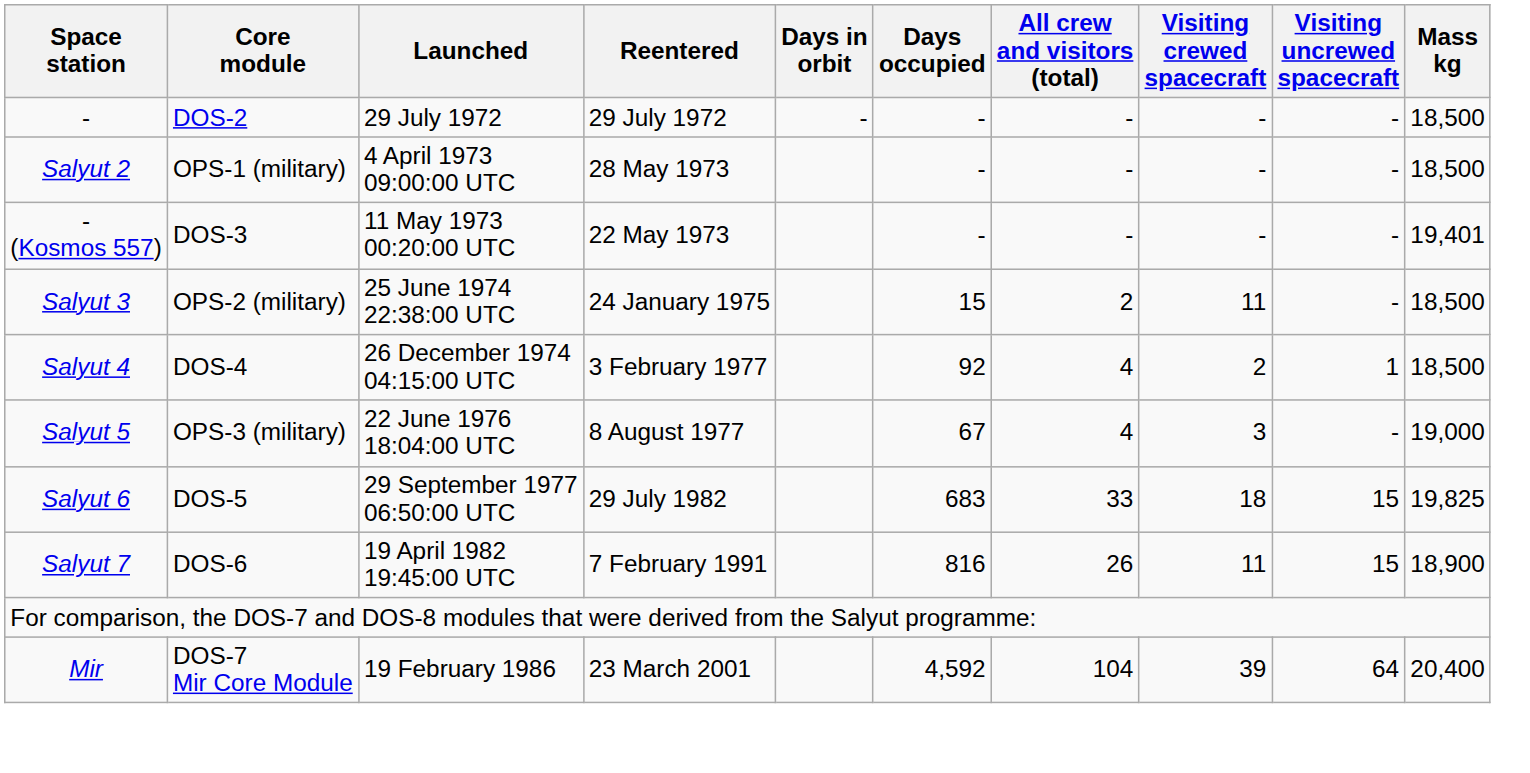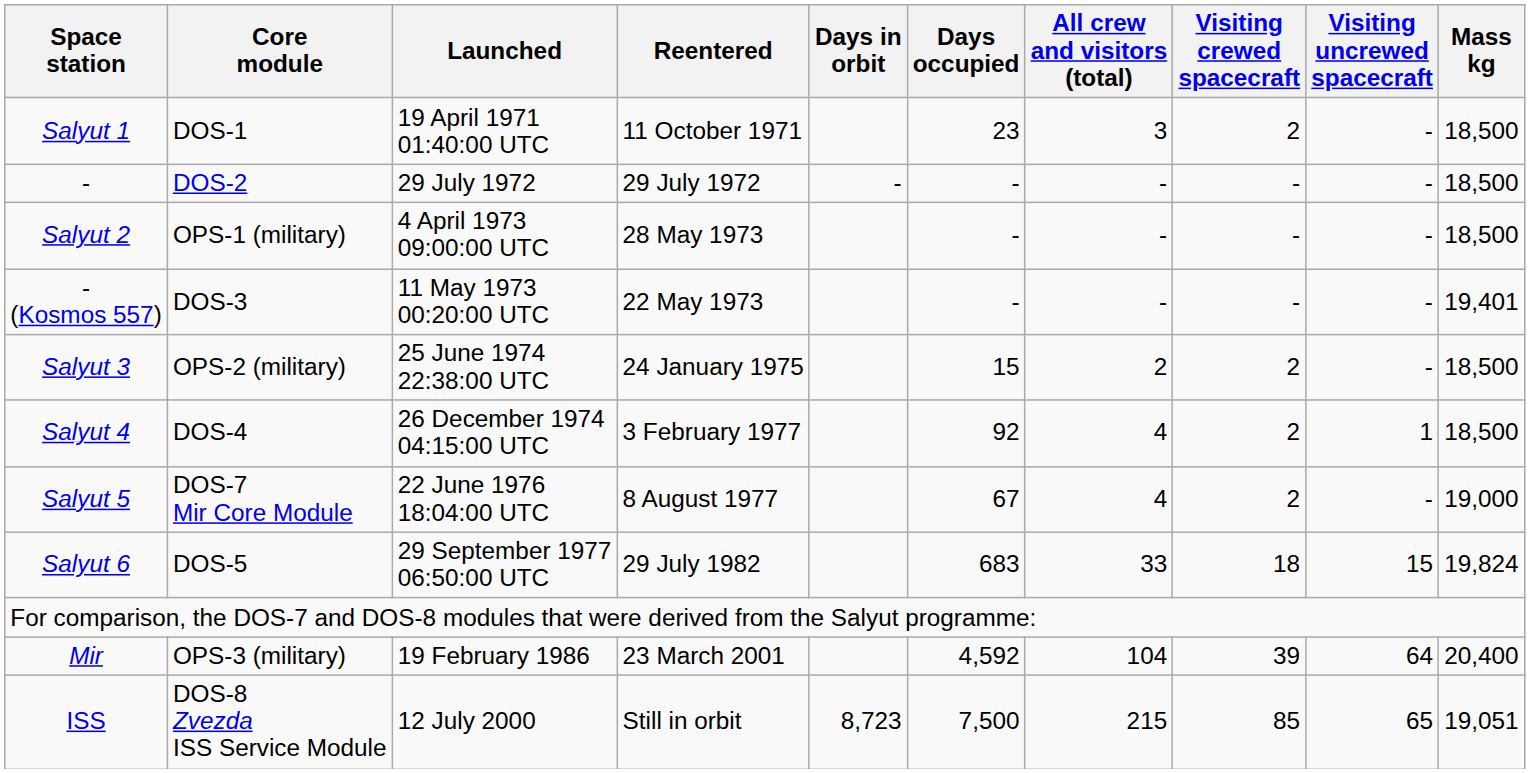+ row: Salyut 1 | DOS-1 | 19 April 1971 01:40:00 UTC | 11 October 1971 | 23 | 3 | 2 | - | 18,500
Salyut 3 | Visiting crewed spacecraft: 11 -> 2
Salyut 5 | Core module: OPS-3 (military) -> DOS-7 Mir Core Module
Salyut 5 | Visiting crewed spacecraft: 3 -> 2
Salyut 6 | Mass kg: 19,825 -> 19,824
- row: Salyut 7 | DOS-6 | 19 April 1982 19:45:00 UTC | 7 February 1991 | 816 | 26 | 11 | 15 | 18,900
Mir | Core module: DOS-7 Mir Core Module -> OPS-3 (military)
+ row: ISS | DOS-8 Zvezda ISS Service Module | 12 July 2000 | Still in orbit | 8,723 | 7,500 | 215 | 85 | 65 | 19,051
